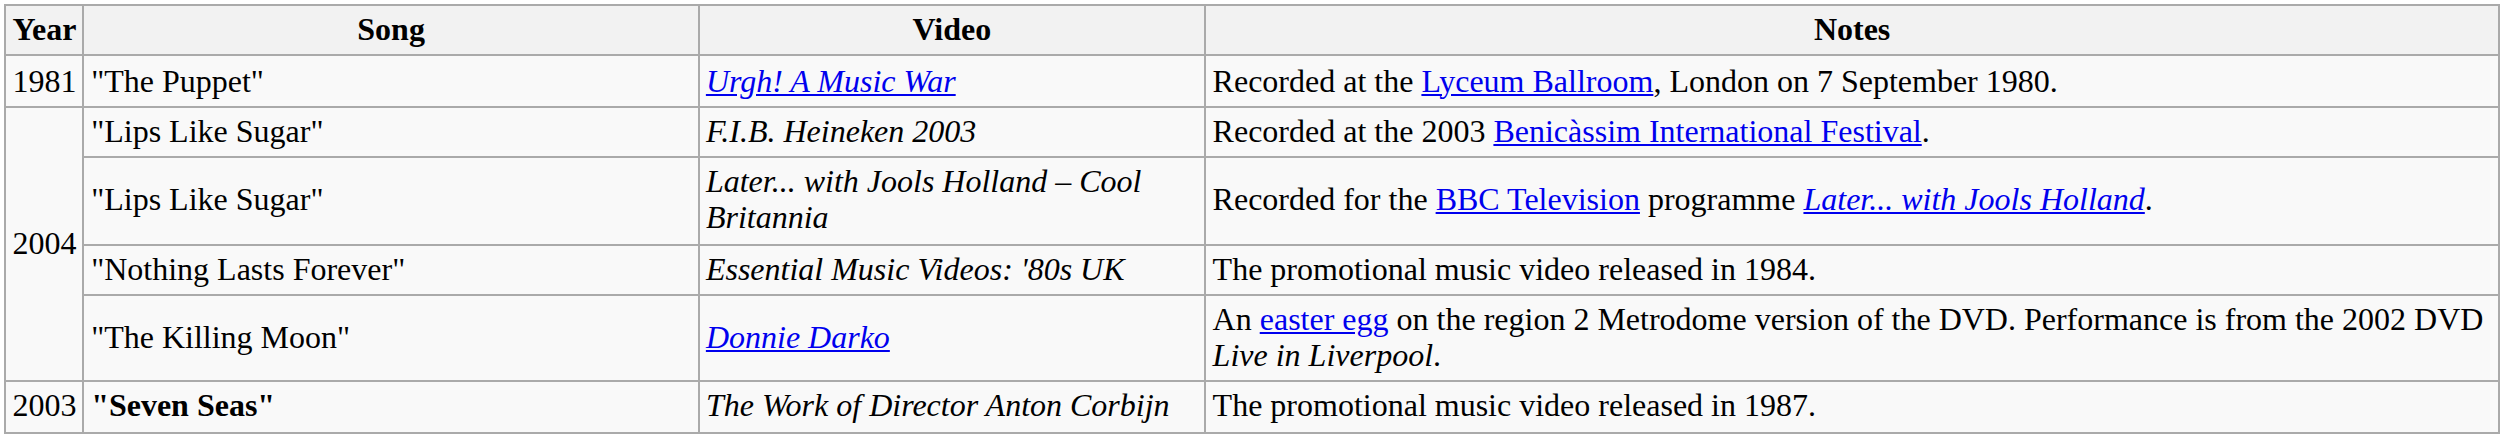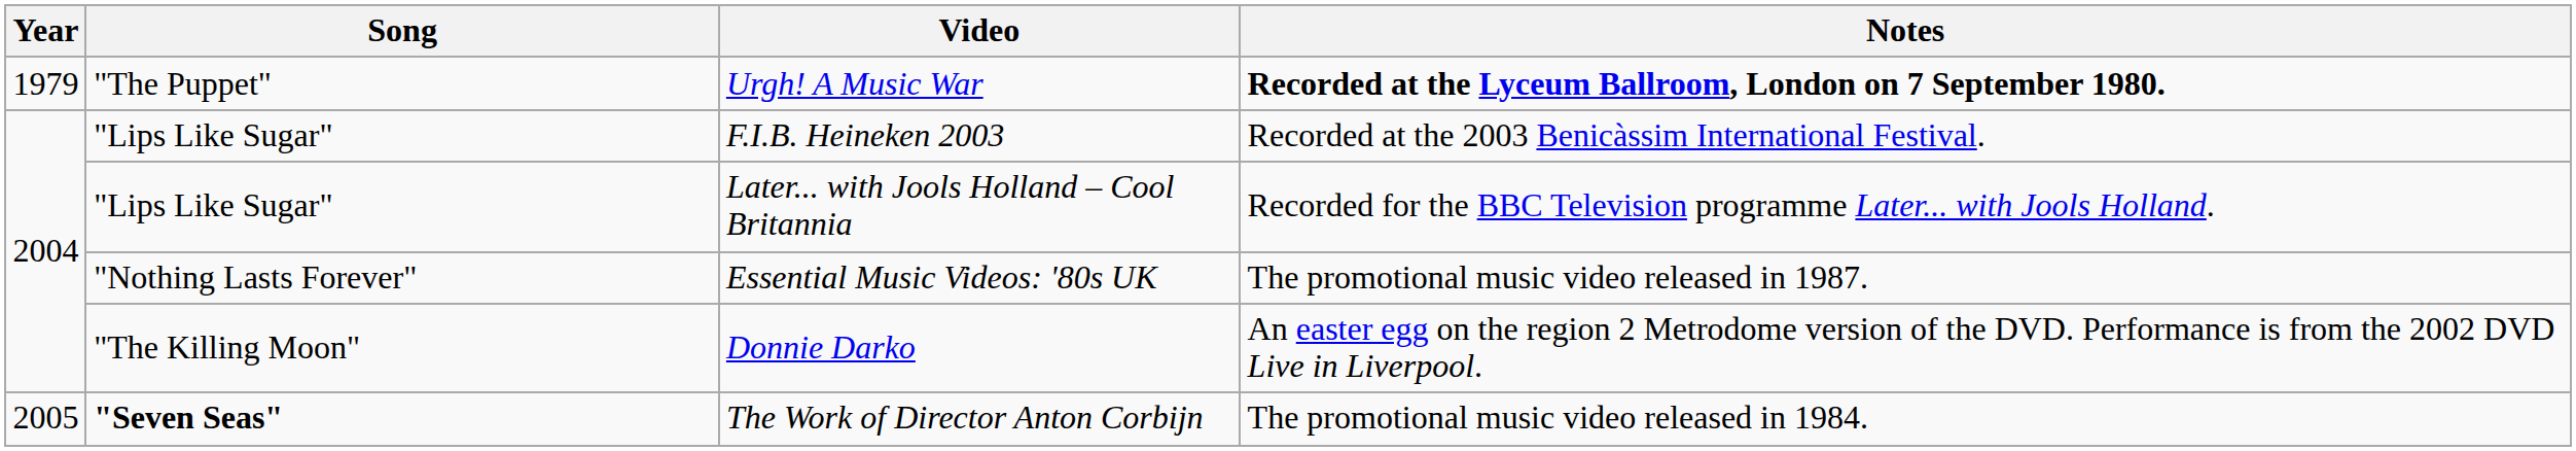Urgh! A Music War | Year: 1981 -> 1979
Urgh! A Music War | Notes: normal -> bold
Essential Music Videos: '80s UK | Notes: The promotional music video released in 1984. -> The promotional music video released in 1987.
The Work of Director Anton Corbijn | Year: 2003 -> 2005
The Work of Director Anton Corbijn | Notes: The promotional music video released in 1987. -> The promotional music video released in 1984.
